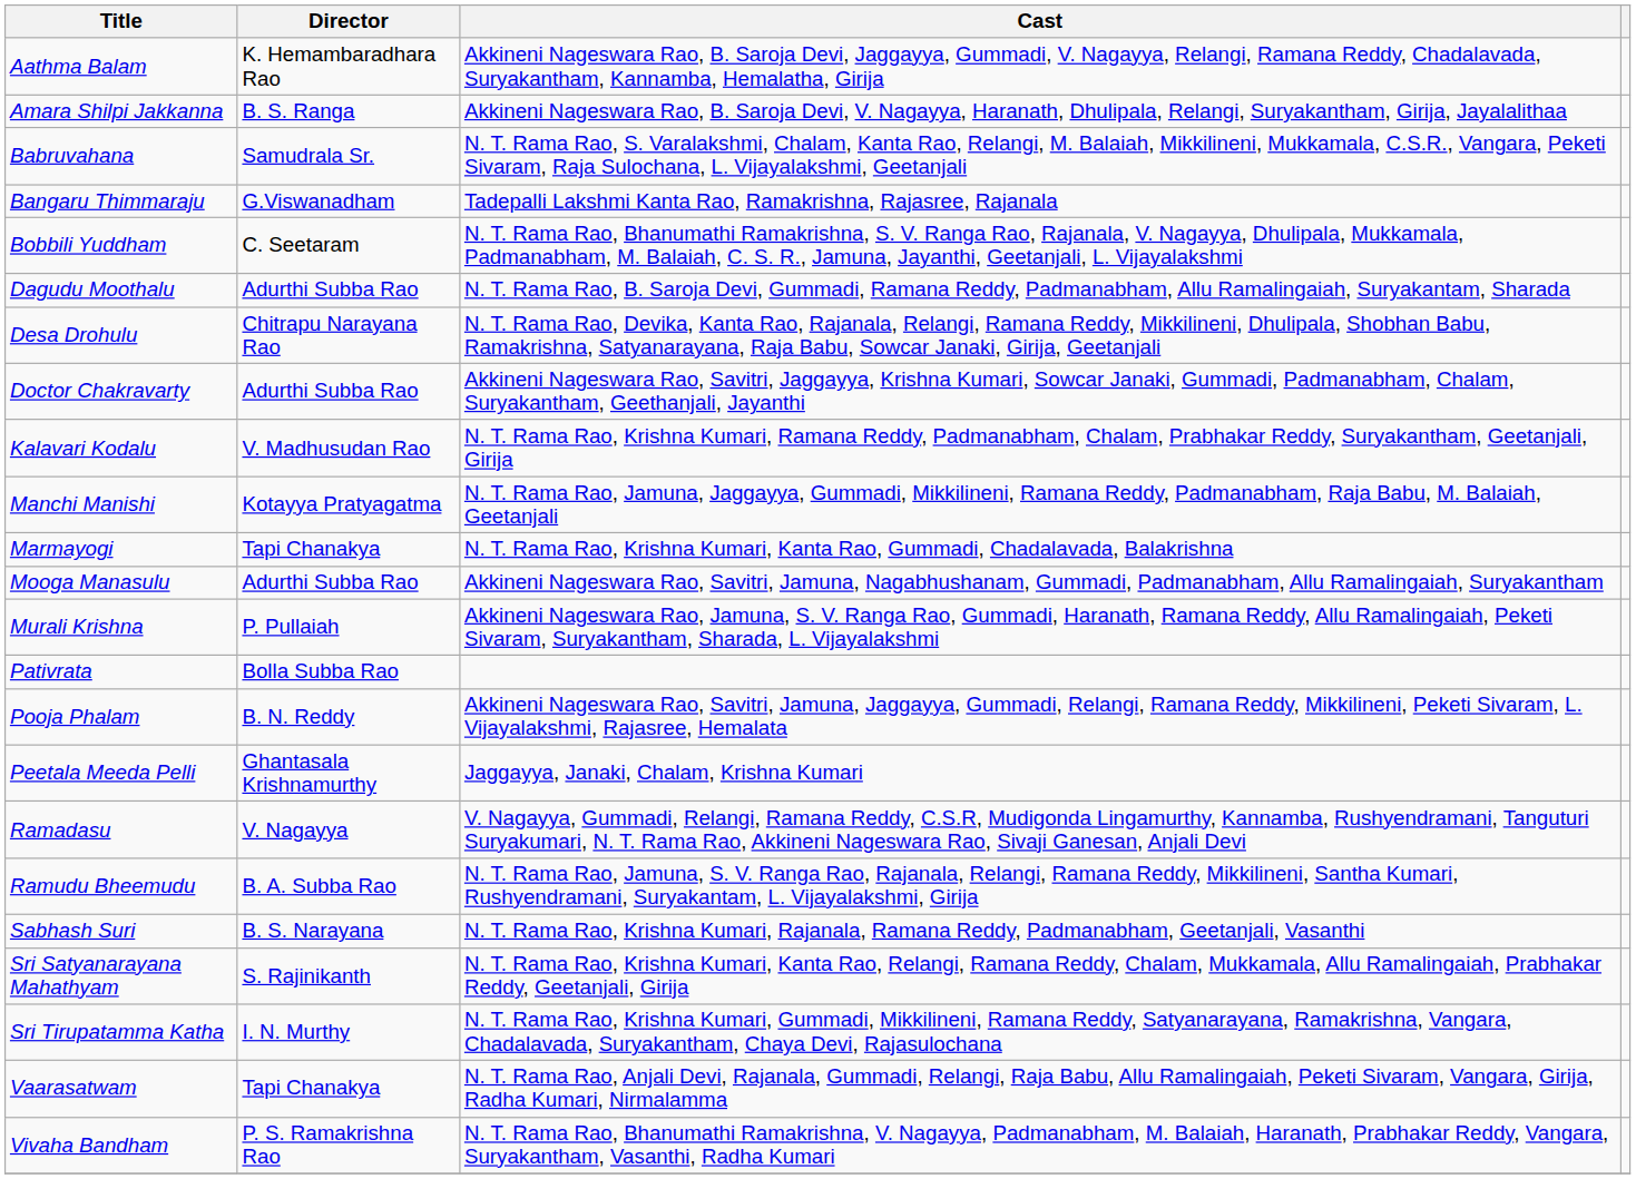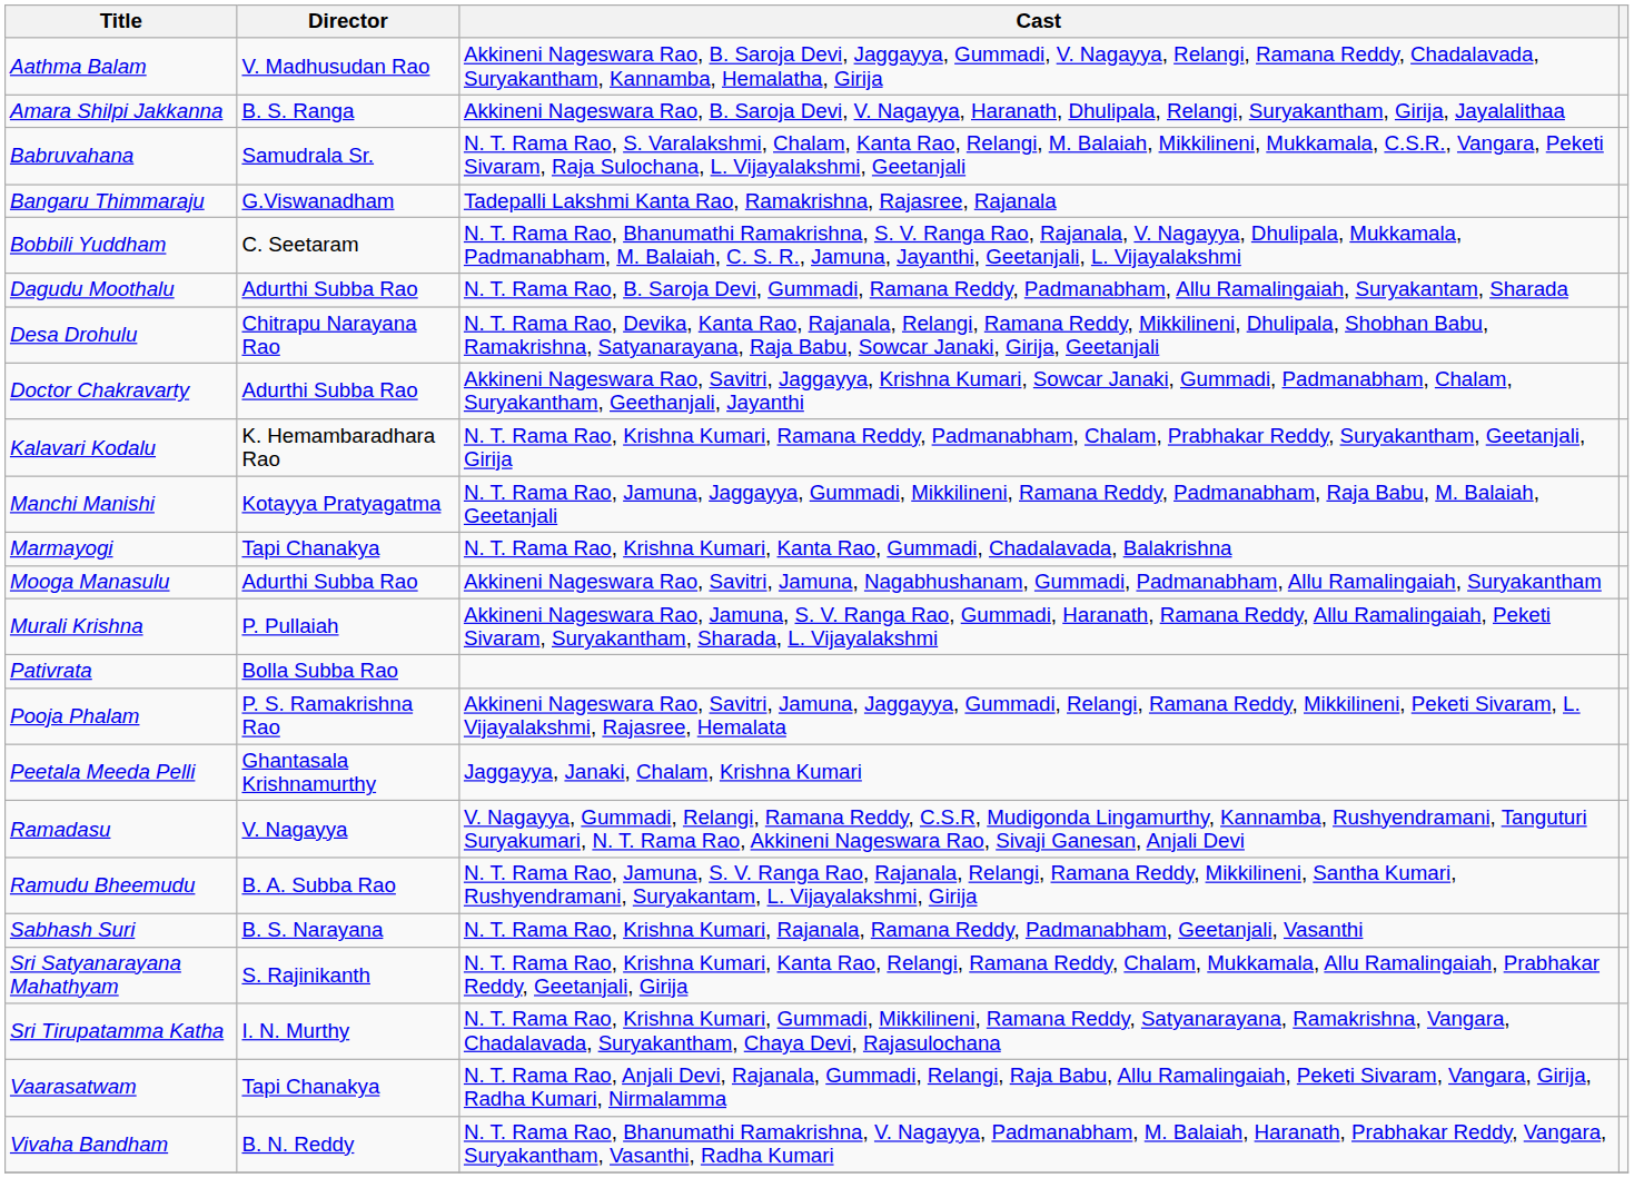Aathma Balam | Director: K. Hemambaradhara Rao -> V. Madhusudan Rao
Kalavari Kodalu | Director: V. Madhusudan Rao -> K. Hemambaradhara Rao
Pooja Phalam | Director: B. N. Reddy -> P. S. Ramakrishna Rao
Vivaha Bandham | Director: P. S. Ramakrishna Rao -> B. N. Reddy
